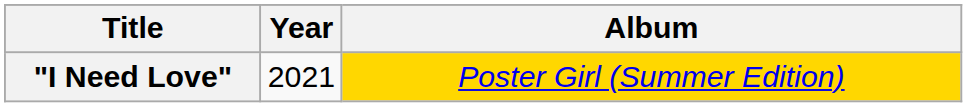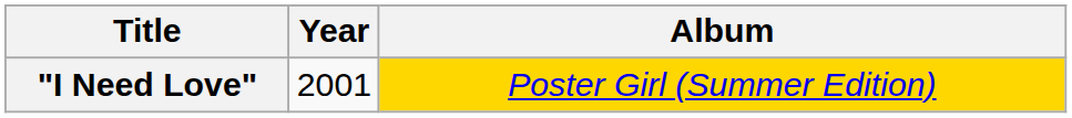"I Need Love" | Year: 2021 -> 2001
